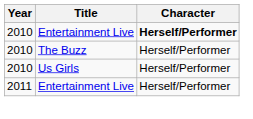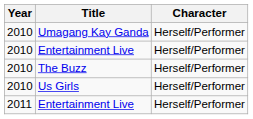+ row: 2010 | Umagang Kay Ganda | Herself/Performer
2010 / Entertainment Live | Character: bold -> normal
